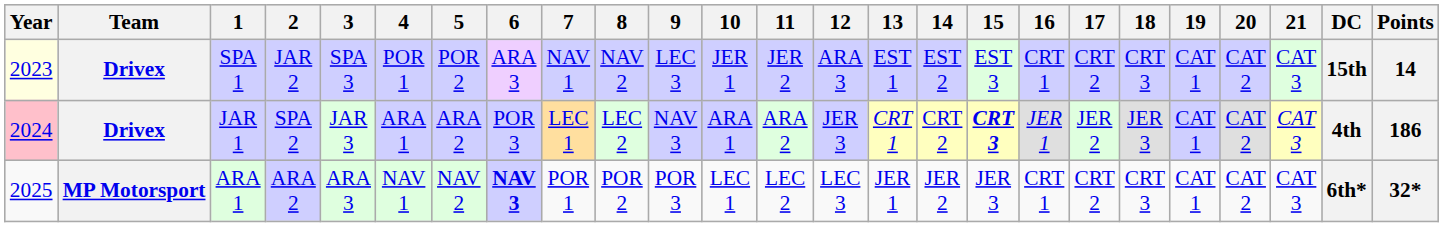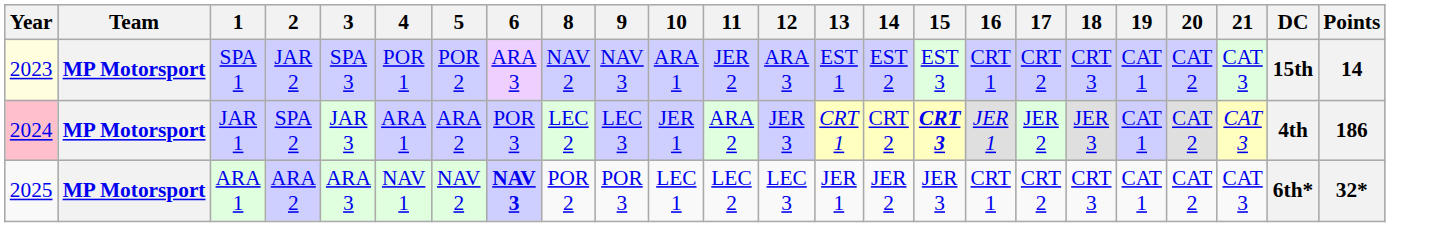- column: 7 | NAV 1 | LEC 1 | POR 1
SPA 1 | Team: Drivex -> MP Motorsport
SPA 1 | 9: LEC 3 -> NAV 3
SPA 1 | 10: JER 1 -> ARA 1
JAR 1 | Team: Drivex -> MP Motorsport
JAR 1 | 9: NAV 3 -> LEC 3
JAR 1 | 10: ARA 1 -> JER 1
